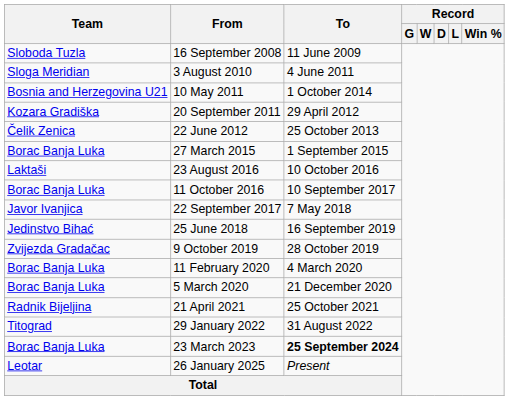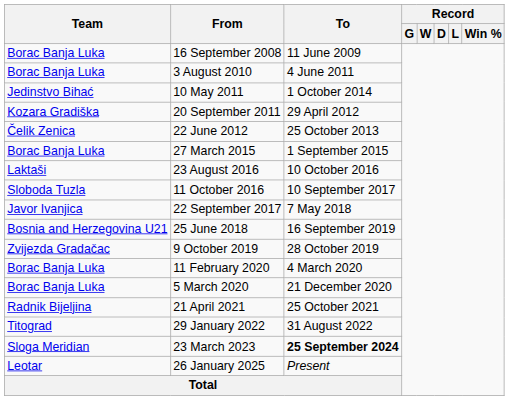16 September 2008 | Team: Sloboda Tuzla -> Borac Banja Luka
3 August 2010 | Team: Sloga Meridian -> Borac Banja Luka
10 May 2011 | Team: Bosnia and Herzegovina U21 -> Jedinstvo Bihać
11 October 2016 | Team: Borac Banja Luka -> Sloboda Tuzla
25 June 2018 | Team: Jedinstvo Bihać -> Bosnia and Herzegovina U21
23 March 2023 | Team: Borac Banja Luka -> Sloga Meridian
